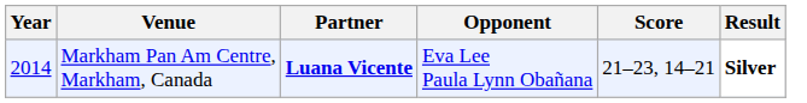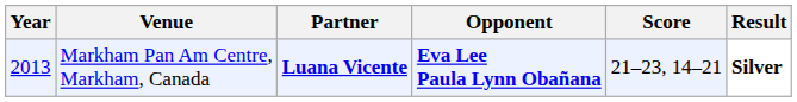Markham Pan Am Centre, Markham, Canada | Year: 2014 -> 2013
Markham Pan Am Centre, Markham, Canada | Opponent: normal -> bold
